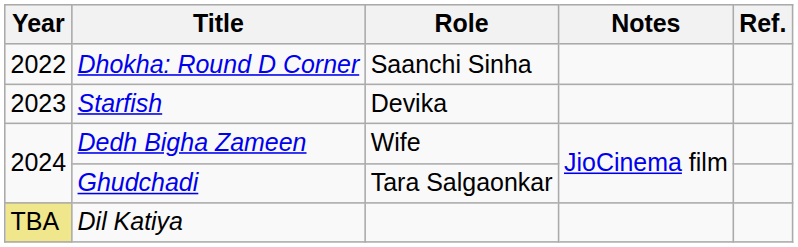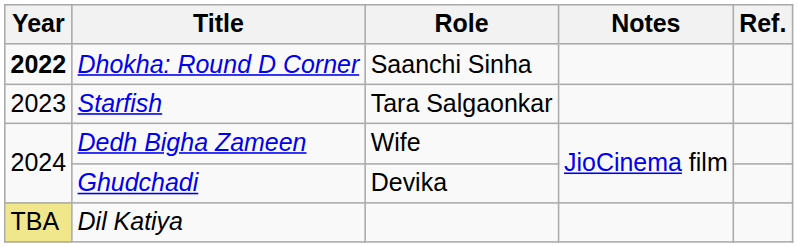Dhokha: Round D Corner | Year: normal -> bold
Starfish | Role: Devika -> Tara Salgaonkar
Ghudchadi | Role: Tara Salgaonkar -> Devika
